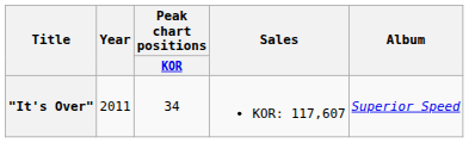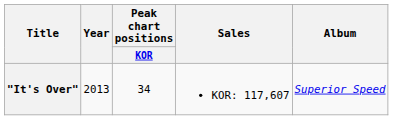"It's Over" | Year: 2011 -> 2013
